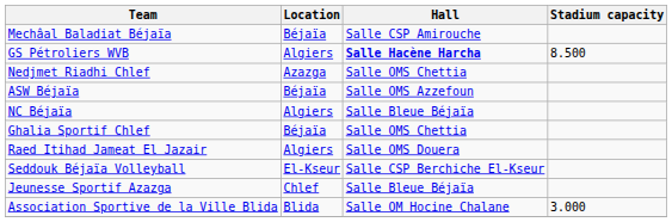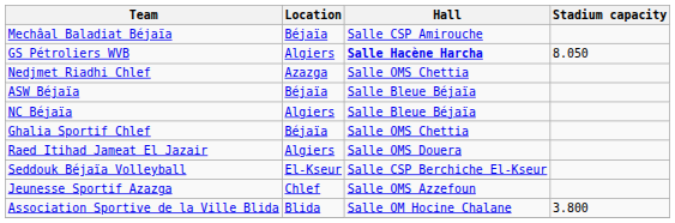GS Pétroliers WVB | Stadium capacity: 8.500 -> 8.050
ASW Béjaïa | Hall: Salle OMS Azzefoun -> Salle Bleue Béjaïa
Jeunesse Sportif Azazga | Hall: Salle Bleue Béjaïa -> Salle OMS Azzefoun
Association Sportive de la Ville Blida | Stadium capacity: 3.000 -> 3.800
